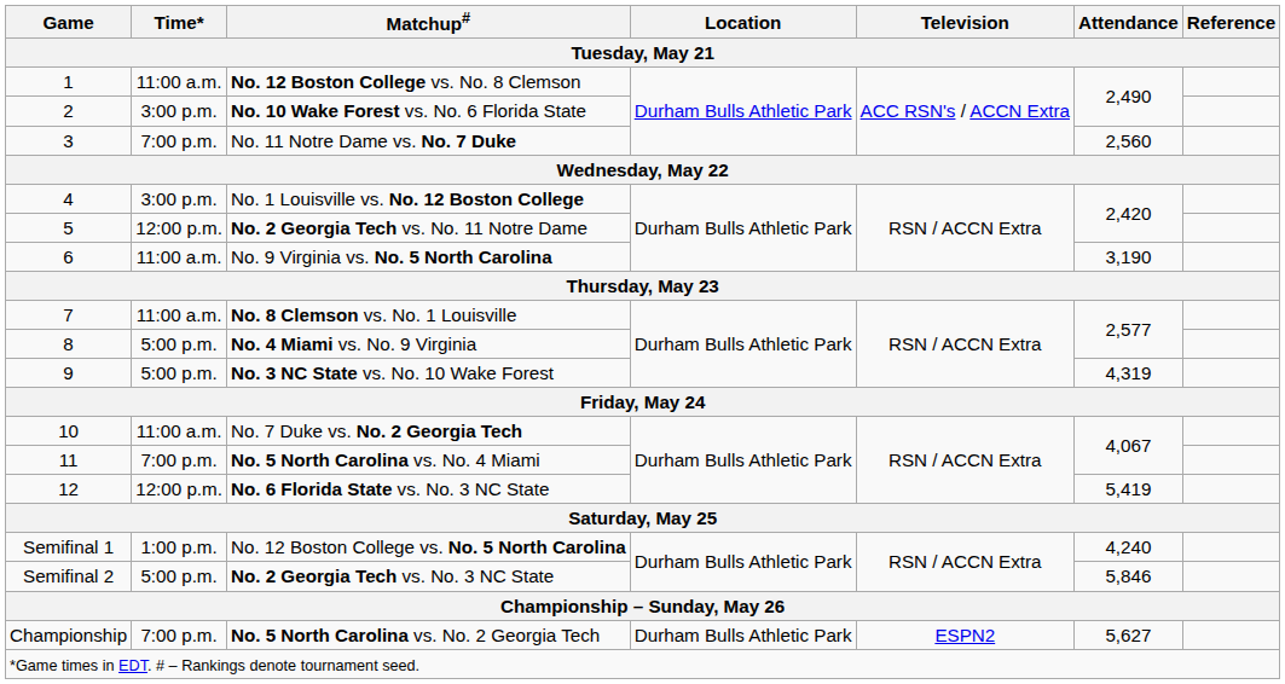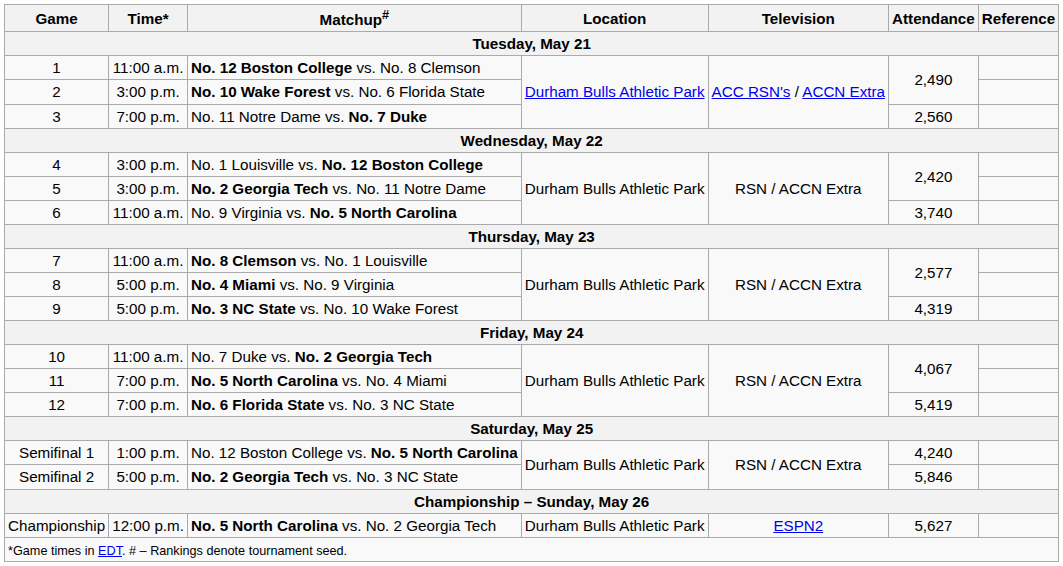No. 2 Georgia Tech vs. No. 11 Notre Dame | Time*: 12:00 p.m. -> 3:00 p.m.
No. 9 Virginia vs. No. 5 North Carolina | Attendance: 3,190 -> 3,740
No. 6 Florida State vs. No. 3 NC State | Time*: 12:00 p.m. -> 7:00 p.m.
No. 5 North Carolina vs. No. 2 Georgia Tech | Time*: 7:00 p.m. -> 12:00 p.m.
